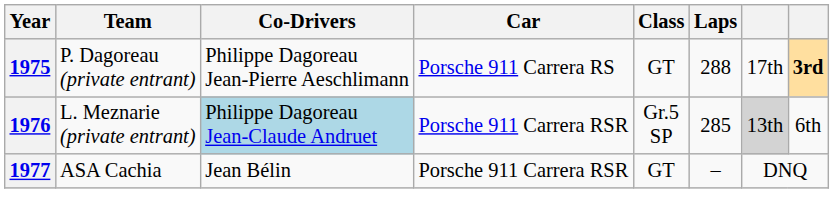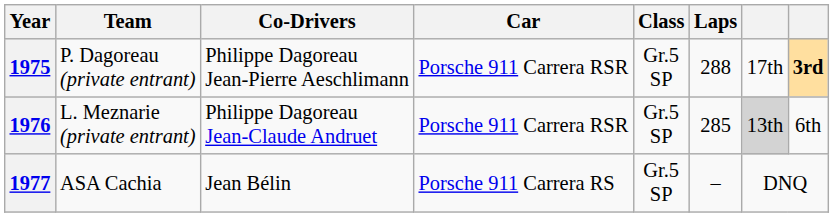1975 | Car: Porsche 911 Carrera RS -> Porsche 911 Carrera RSR
1975 | Class: GT -> Gr.5 SP
1976 | Co-Drivers: lightblue background -> no background
1977 | Car: Porsche 911 Carrera RSR -> Porsche 911 Carrera RS
1977 | Class: GT -> Gr.5 SP
